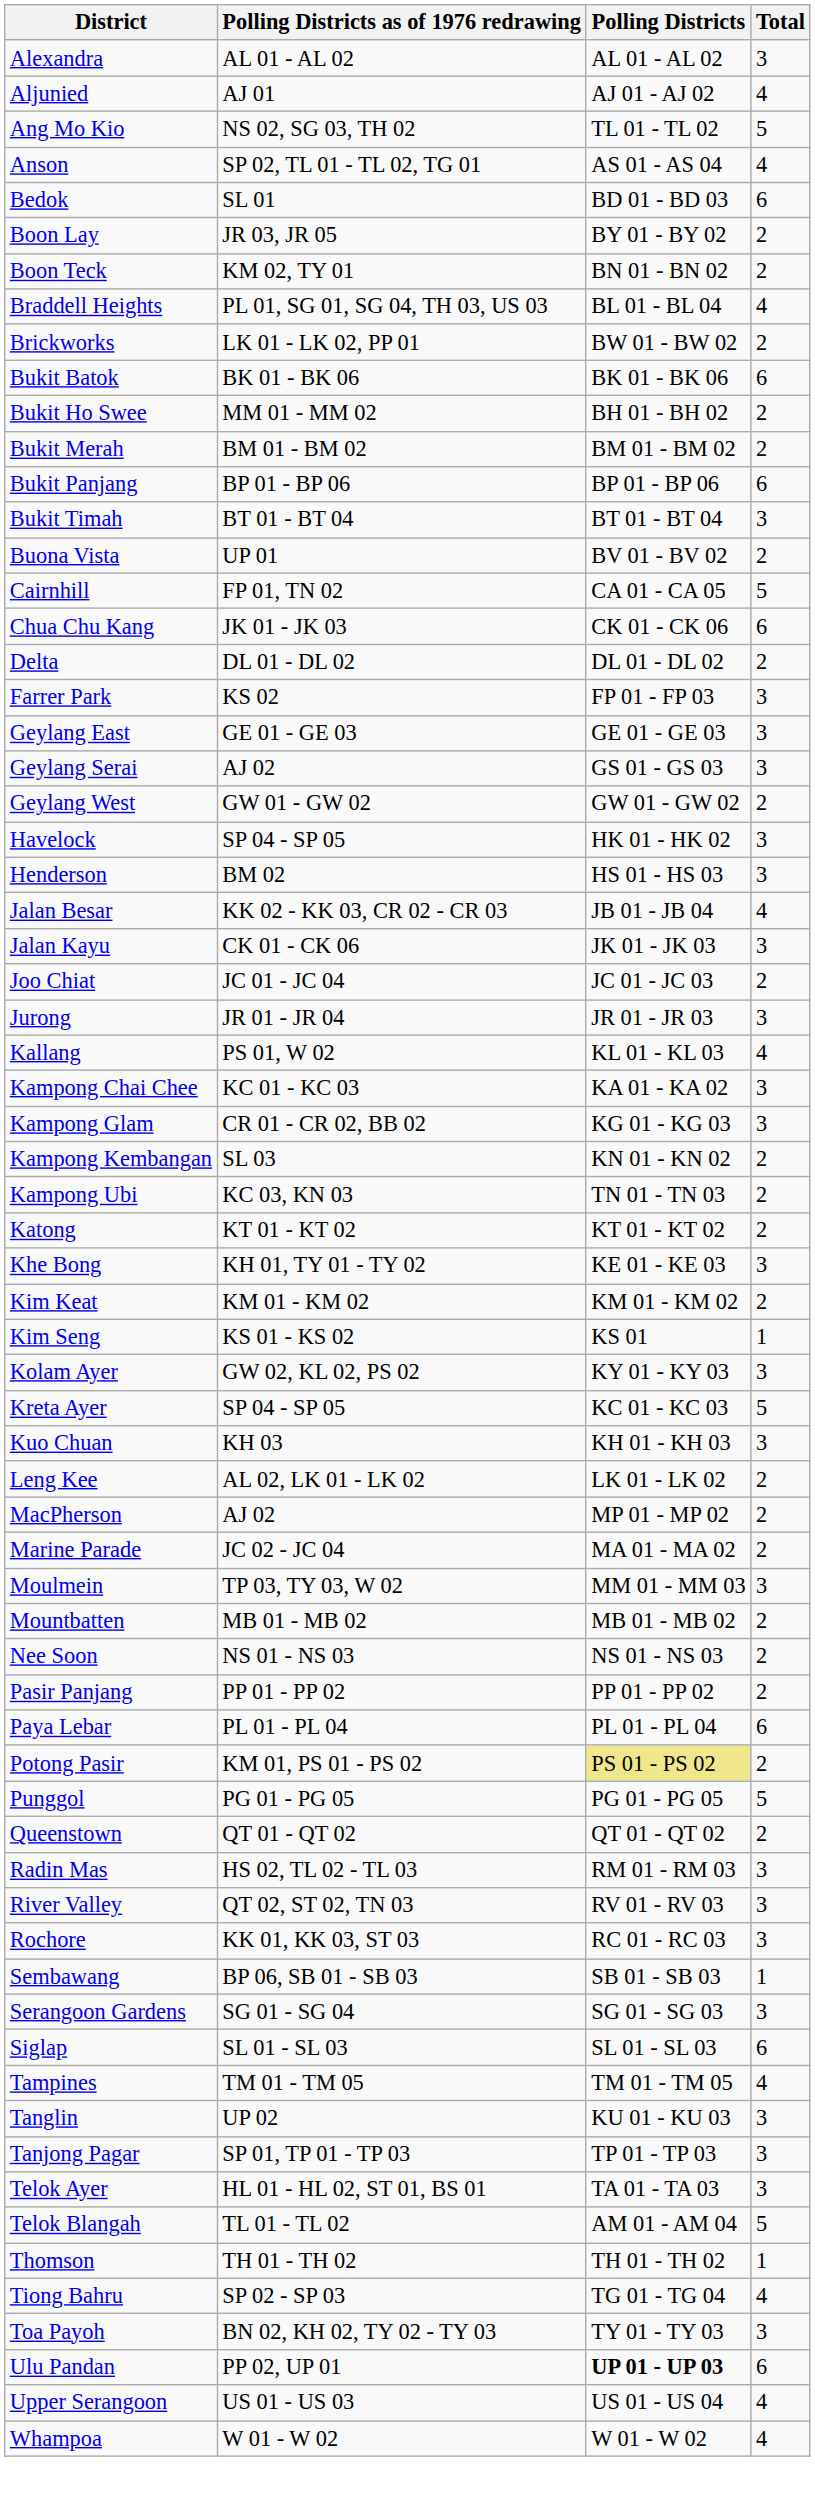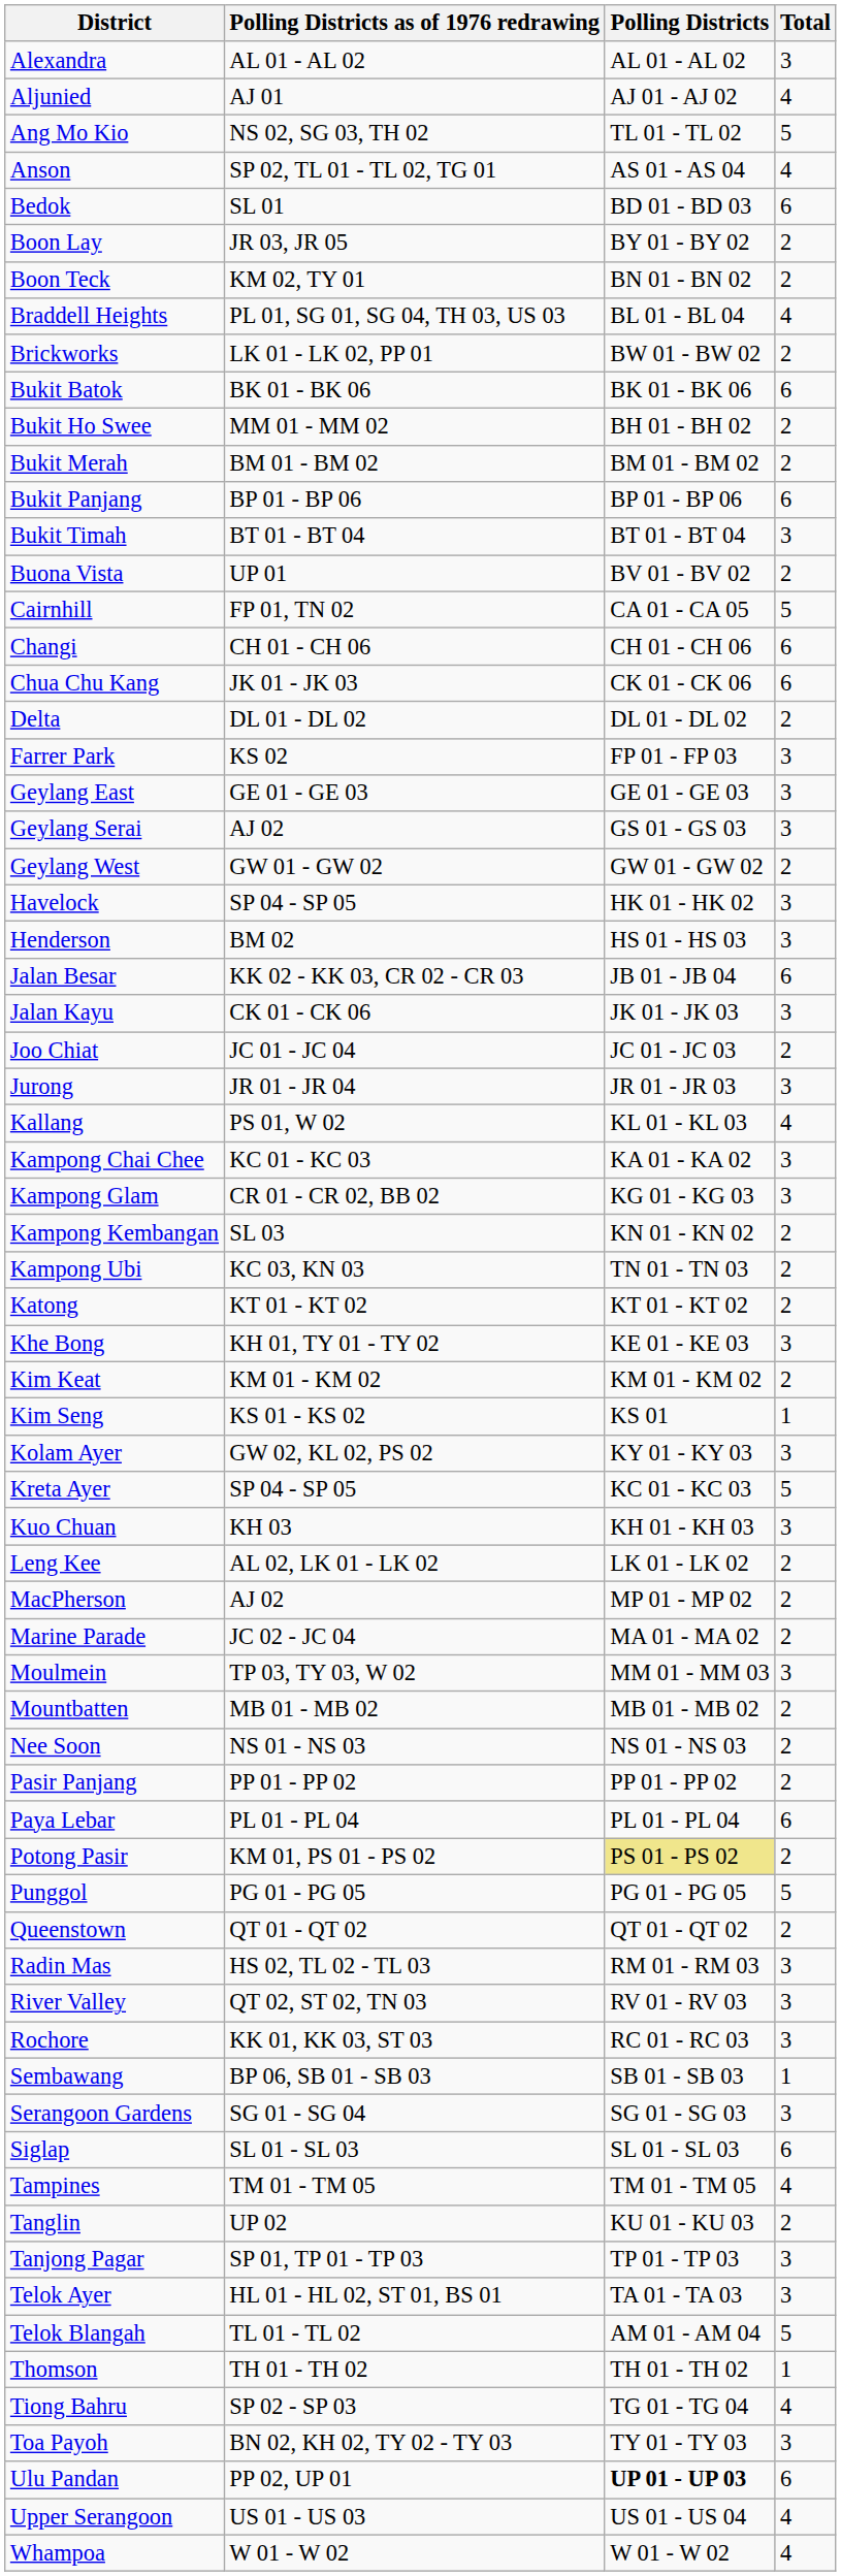+ row: Changi | CH 01 - CH 06 | CH 01 - CH 06 | 6
Jalan Besar | Total: 4 -> 6
Tanglin | Total: 3 -> 2
